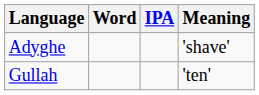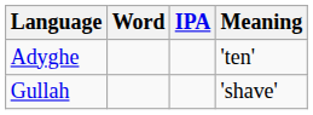Adyghe | Meaning: 'shave' -> 'ten'
Gullah | Meaning: 'ten' -> 'shave'
